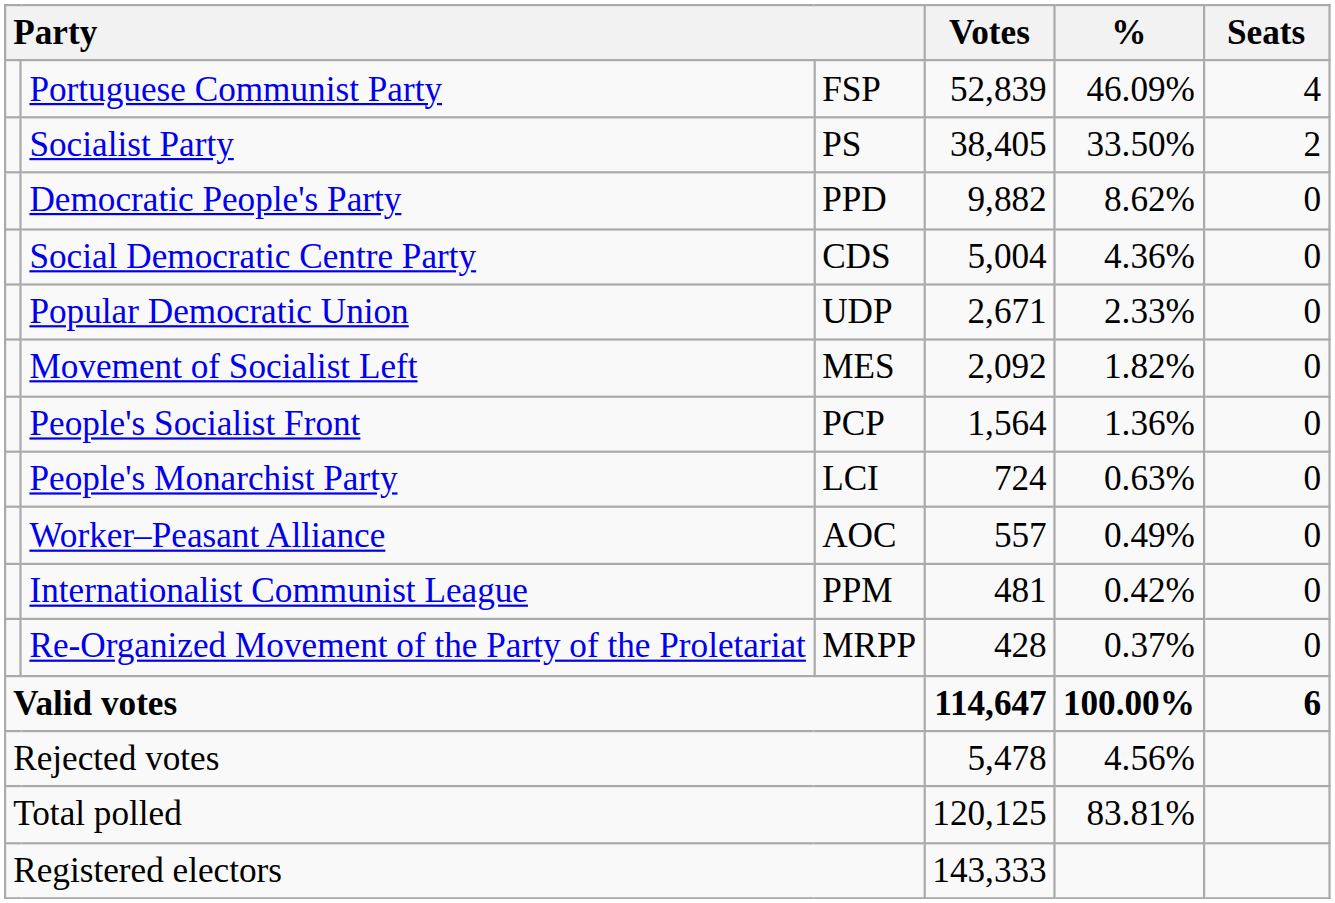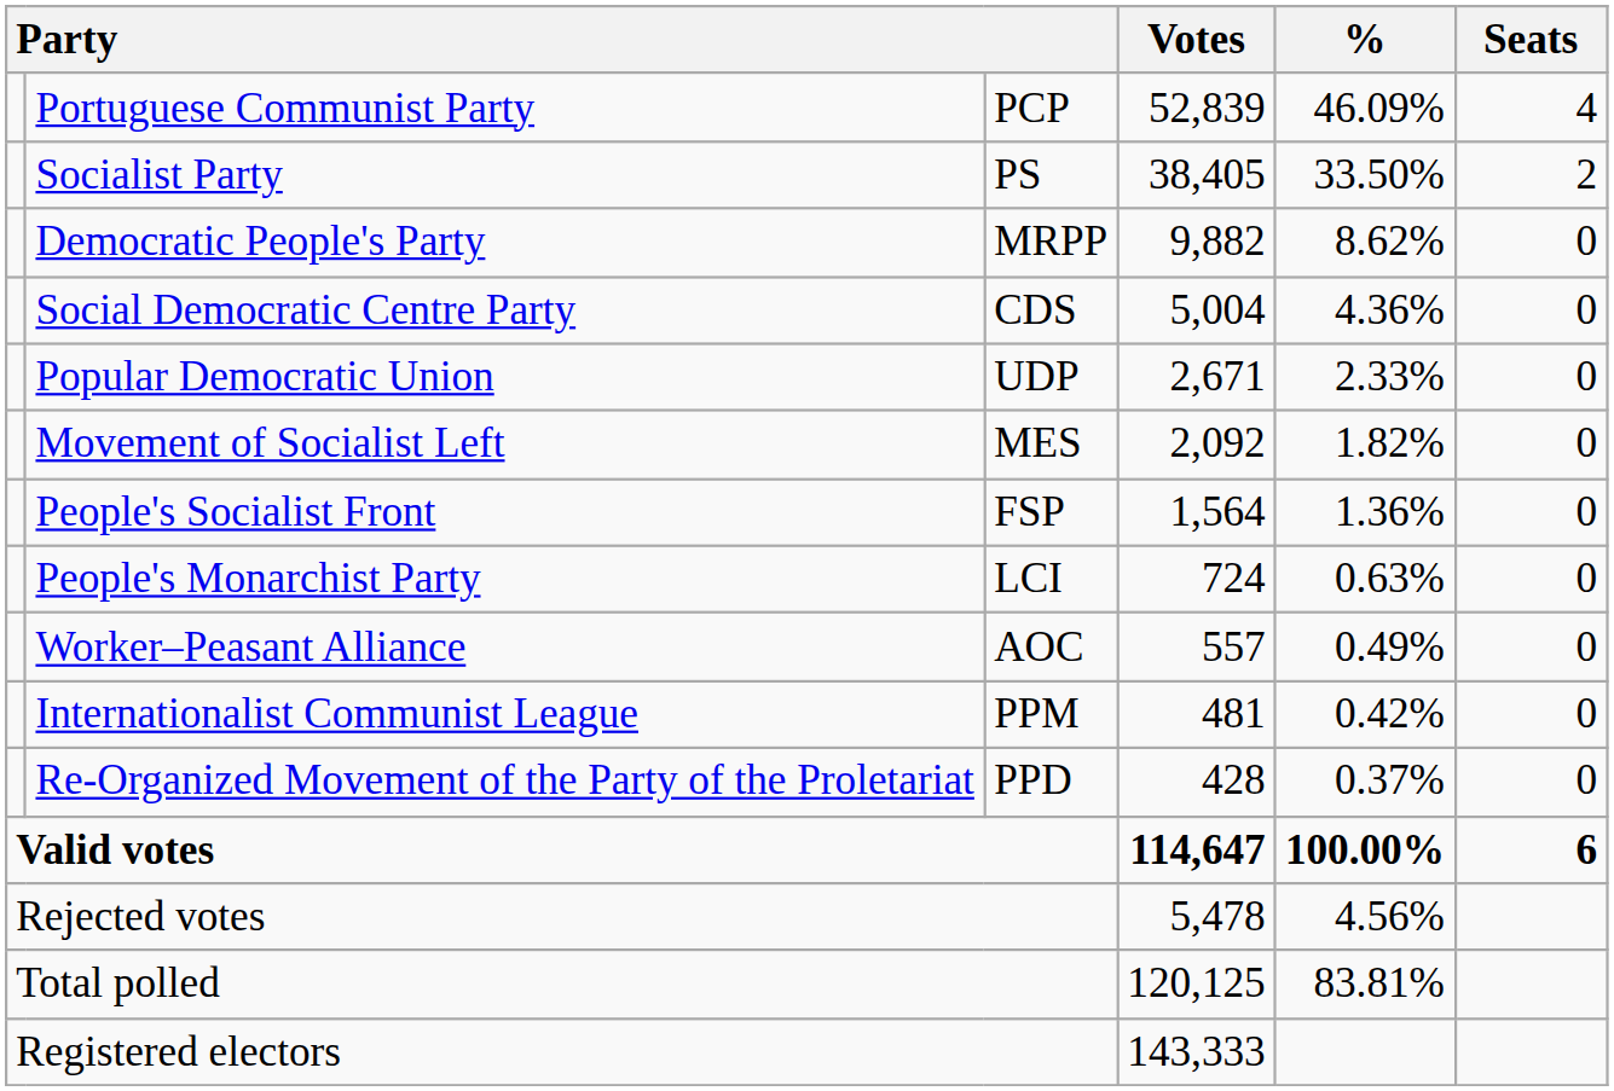Portuguese Communist Party | column 3: FSP -> PCP
Democratic People's Party | column 3: PPD -> MRPP
People's Socialist Front | column 3: PCP -> FSP
Re-Organized Movement of the Party of the Proletariat | column 3: MRPP -> PPD
